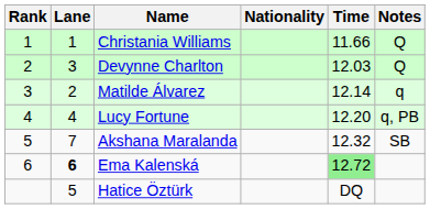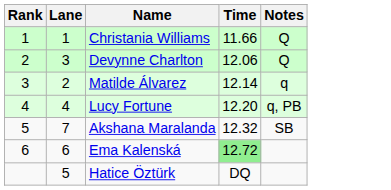- column: Nationality
Devynne Charlton | Time: 12.03 -> 12.06
Ema Kalenská | Lane: bold -> normal
